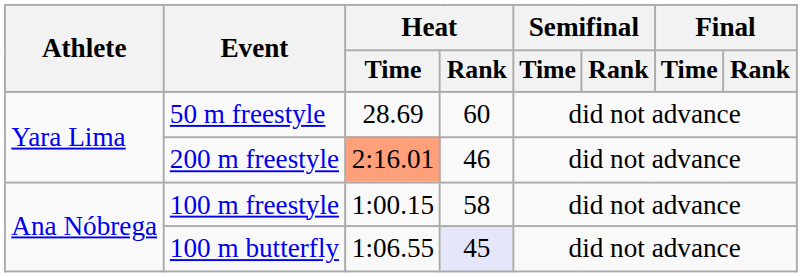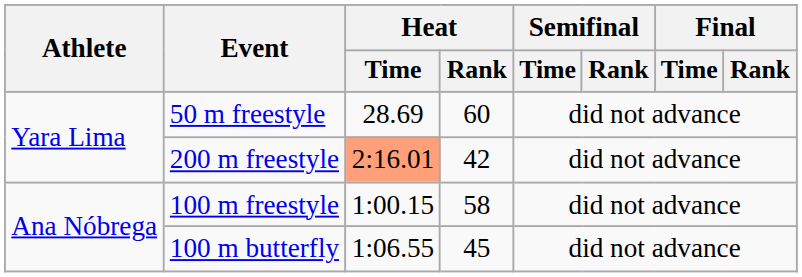200 m freestyle | Heat / Rank: 46 -> 42
100 m butterfly | Heat / Rank: lavender background -> no background
